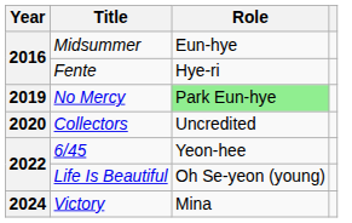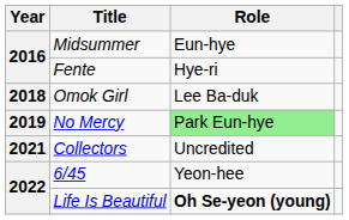+ row: 2018 | Omok Girl | Lee Ba-duk
Collectors | Year: 2020 -> 2021
Life Is Beautiful | Role: normal -> bold
- row: 2024 | Victory | Mina
